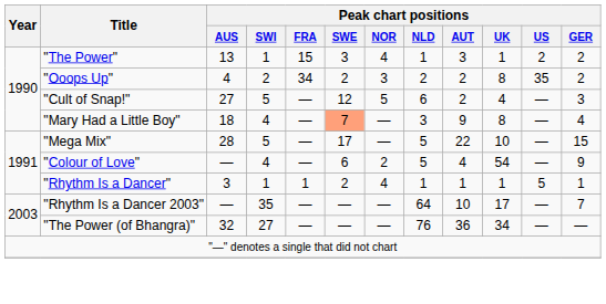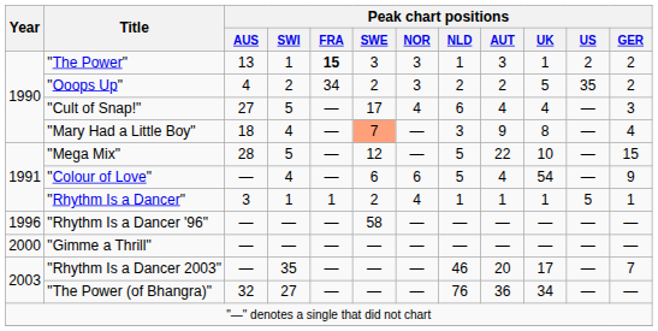"The Power" | Peak chart positions / FRA: normal -> bold
"The Power" | Peak chart positions / NOR: 4 -> 3
"Ooops Up" | Peak chart positions / UK: 8 -> 5
"Cult of Snap!" | Peak chart positions / SWE: 12 -> 17
"Cult of Snap!" | Peak chart positions / NOR: 5 -> 4
"Cult of Snap!" | Peak chart positions / AUT: 2 -> 4
"Mega Mix" | Peak chart positions / SWE: 17 -> 12
"Colour of Love" | Peak chart positions / NOR: 2 -> 6
+ row: 1996 | "Rhythm Is a Dancer '96" | — | — | — | 58 | — | — | — | — | — | —
+ row: 2000 | "Gimme a Thrill" | — | — | — | — | — | — | — | — | — | —
"Rhythm Is a Dancer 2003" | Peak chart positions / NLD: 64 -> 46
"Rhythm Is a Dancer 2003" | Peak chart positions / AUT: 10 -> 20
